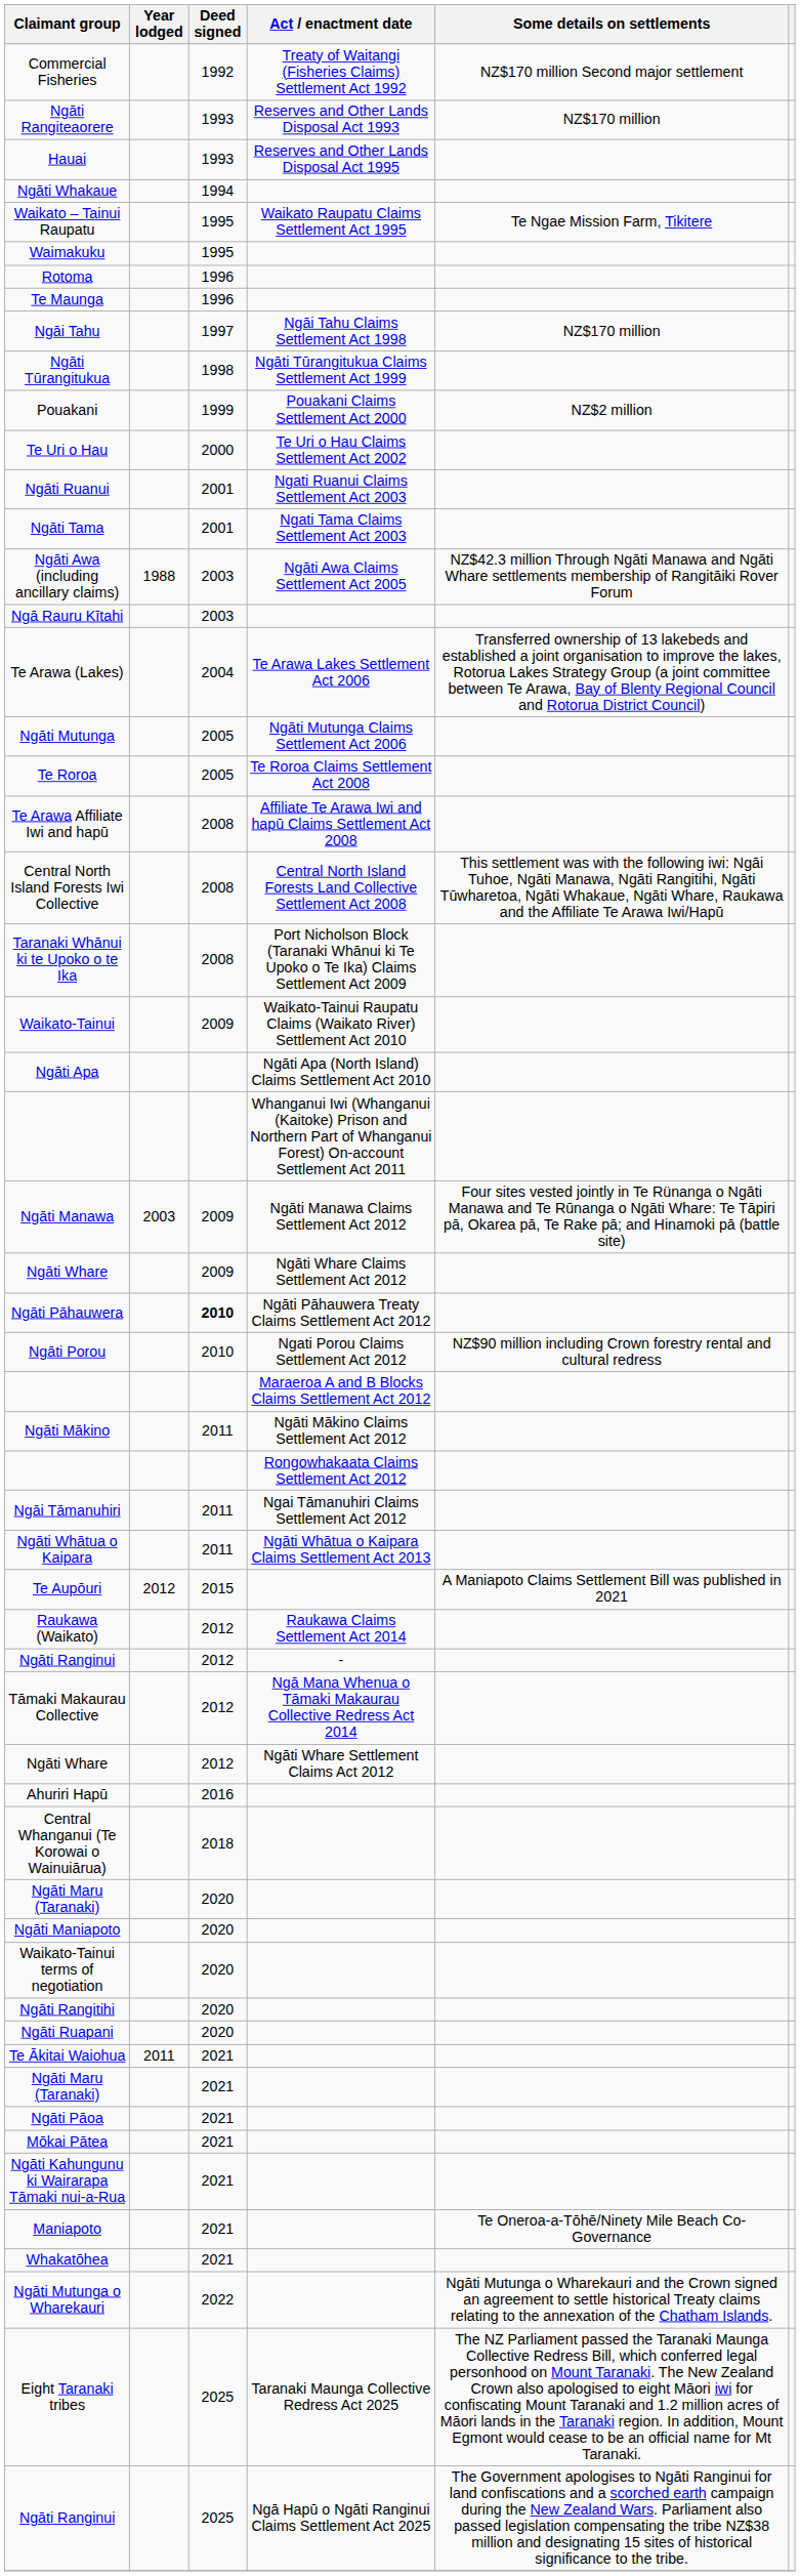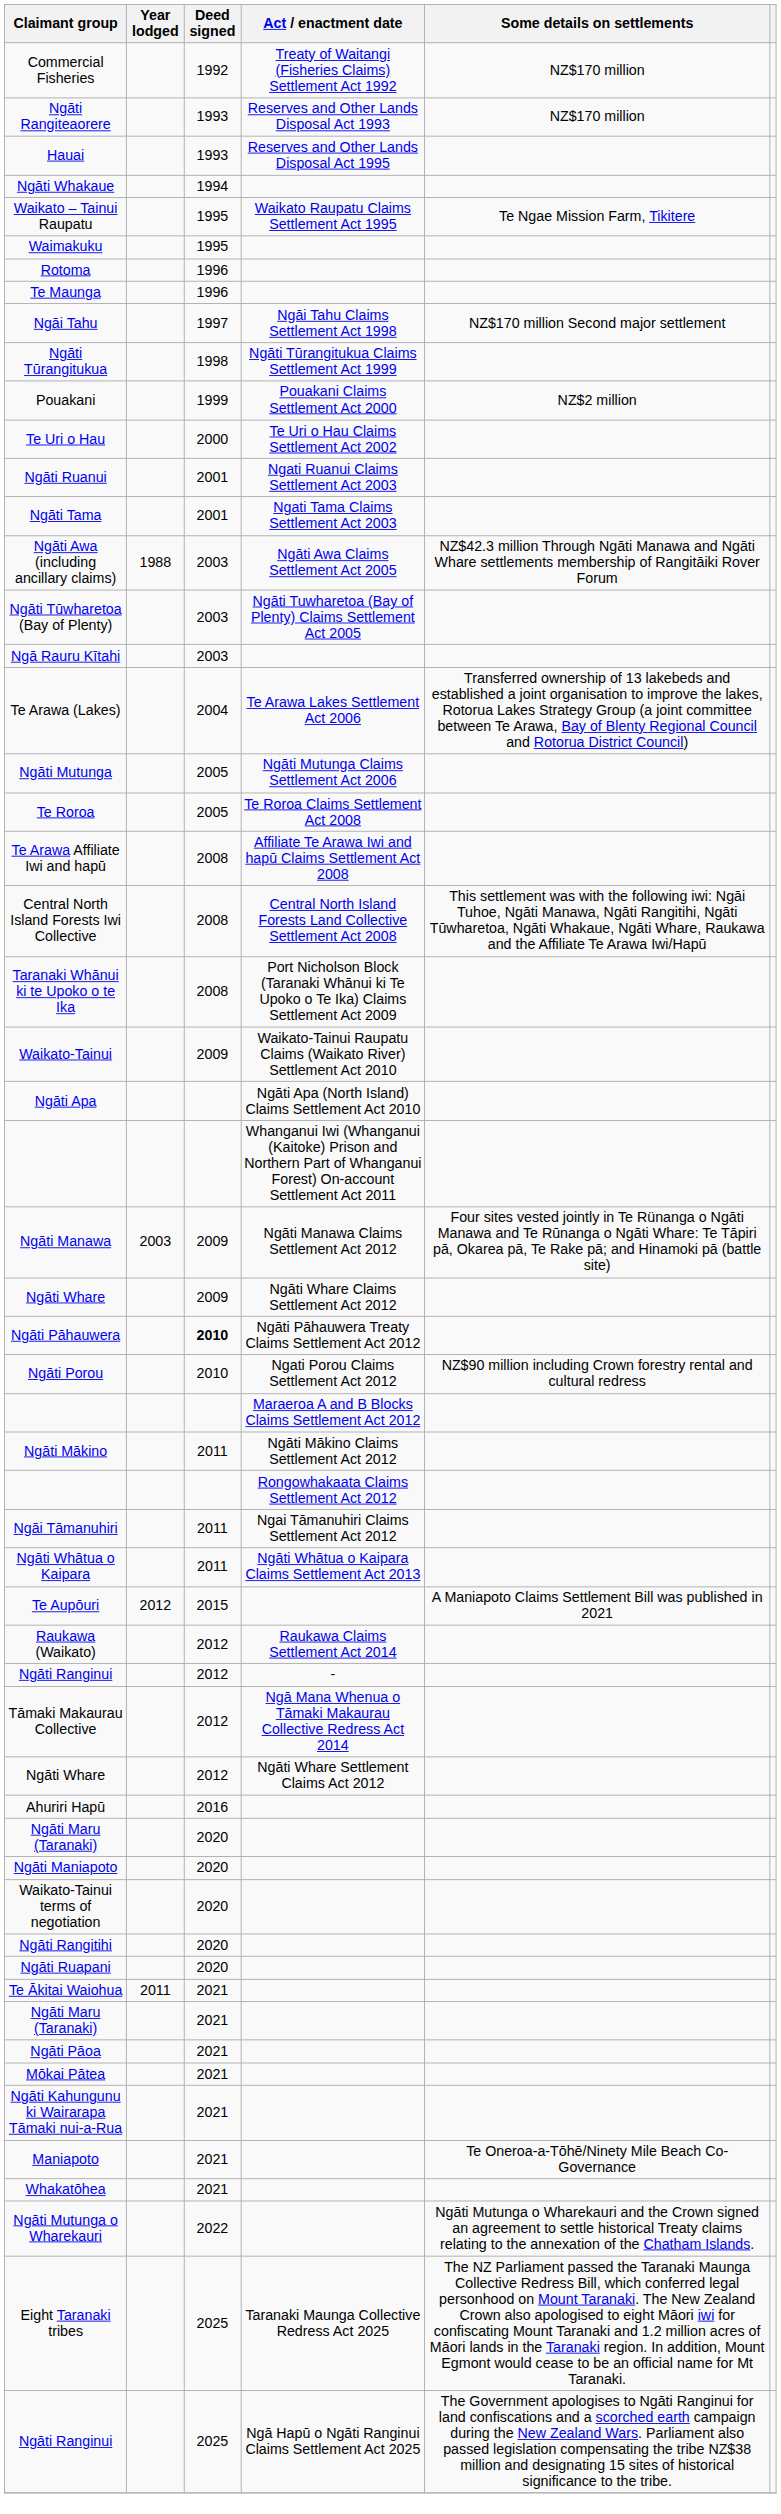Commercial Fisheries | Some details on settlements: NZ$170 million Second major settlement -> NZ$170 million
Ngāi Tahu | Some details on settlements: NZ$170 million -> NZ$170 million Second major settlement
+ row: Ngāti Tūwharetoa (Bay of Plenty) | 2003 | Ngāti Tuwharetoa (Bay of Plenty) Claims Settlement Act 2005
- row: Central Whanganui (Te Korowai o Wainuiārua) | 2018
